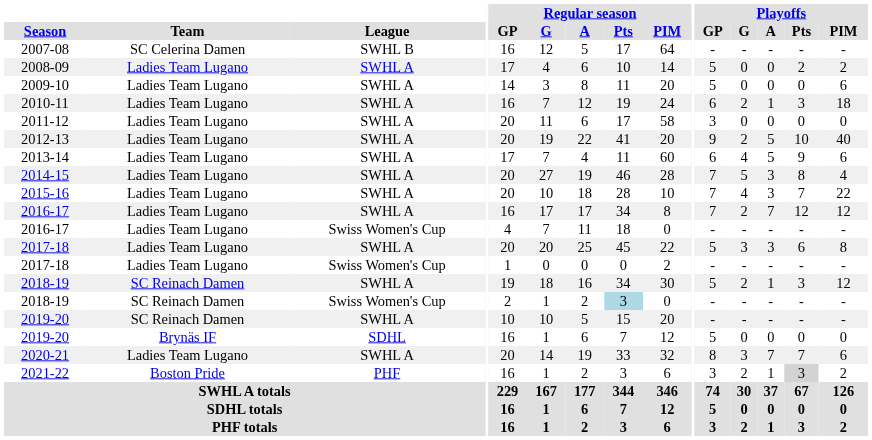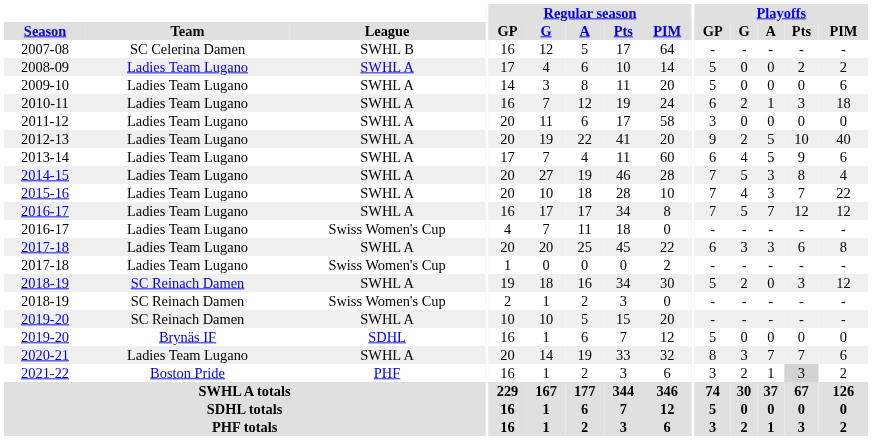2016-17 / SWHL A | Playoffs / G: 2 -> 5
2017-18 / SWHL A | Playoffs / GP: 5 -> 6
2018-19 / SWHL A | Playoffs / A: 1 -> 0
2018-19 / Swiss Women's Cup | Regular season / Pts: lightblue background -> no background
